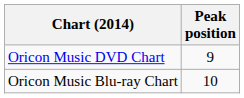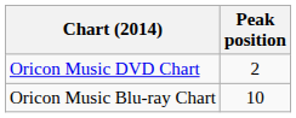Oricon Music DVD Chart | Peak position: 9 -> 2
